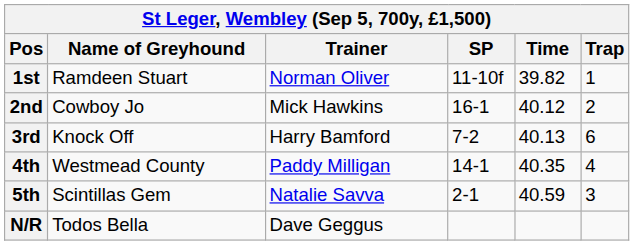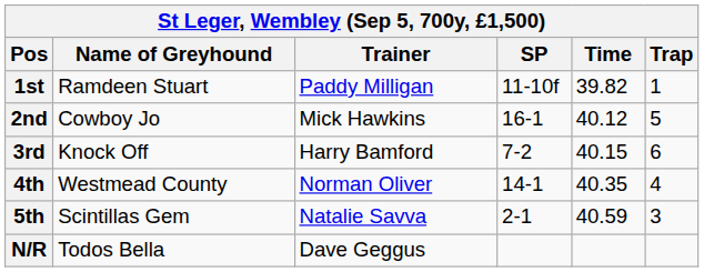1st | Trainer: Norman Oliver -> Paddy Milligan
2nd | Trap: 2 -> 5
3rd | Time: 40.13 -> 40.15
4th | Trainer: Paddy Milligan -> Norman Oliver
